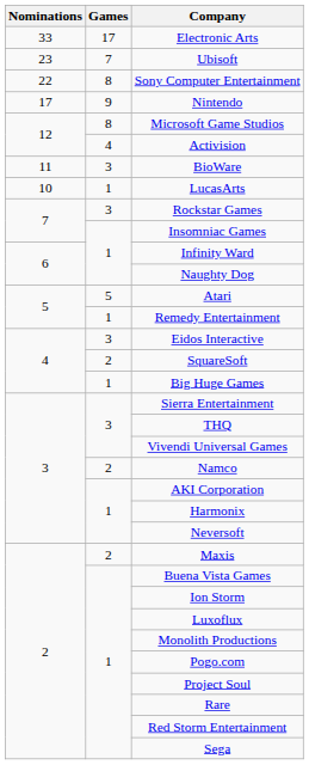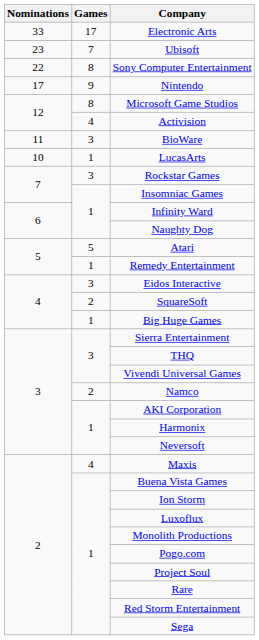Maxis | Games: 2 -> 4
